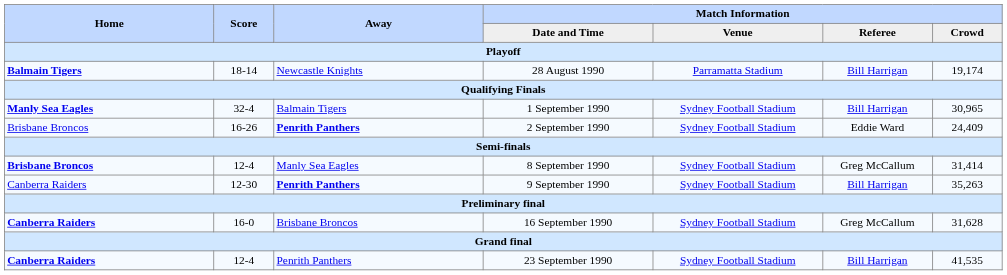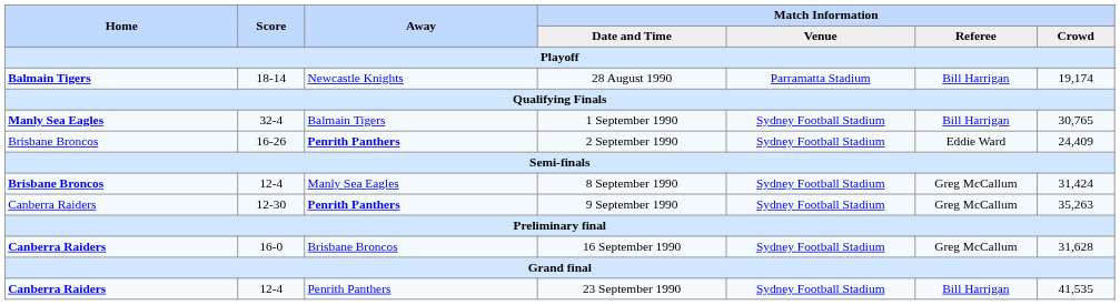1 September 1990 | Match Information / Crowd: 30,965 -> 30,765
8 September 1990 | Match Information / Crowd: 31,414 -> 31,424
9 September 1990 | Match Information / Referee: Bill Harrigan -> Greg McCallum
